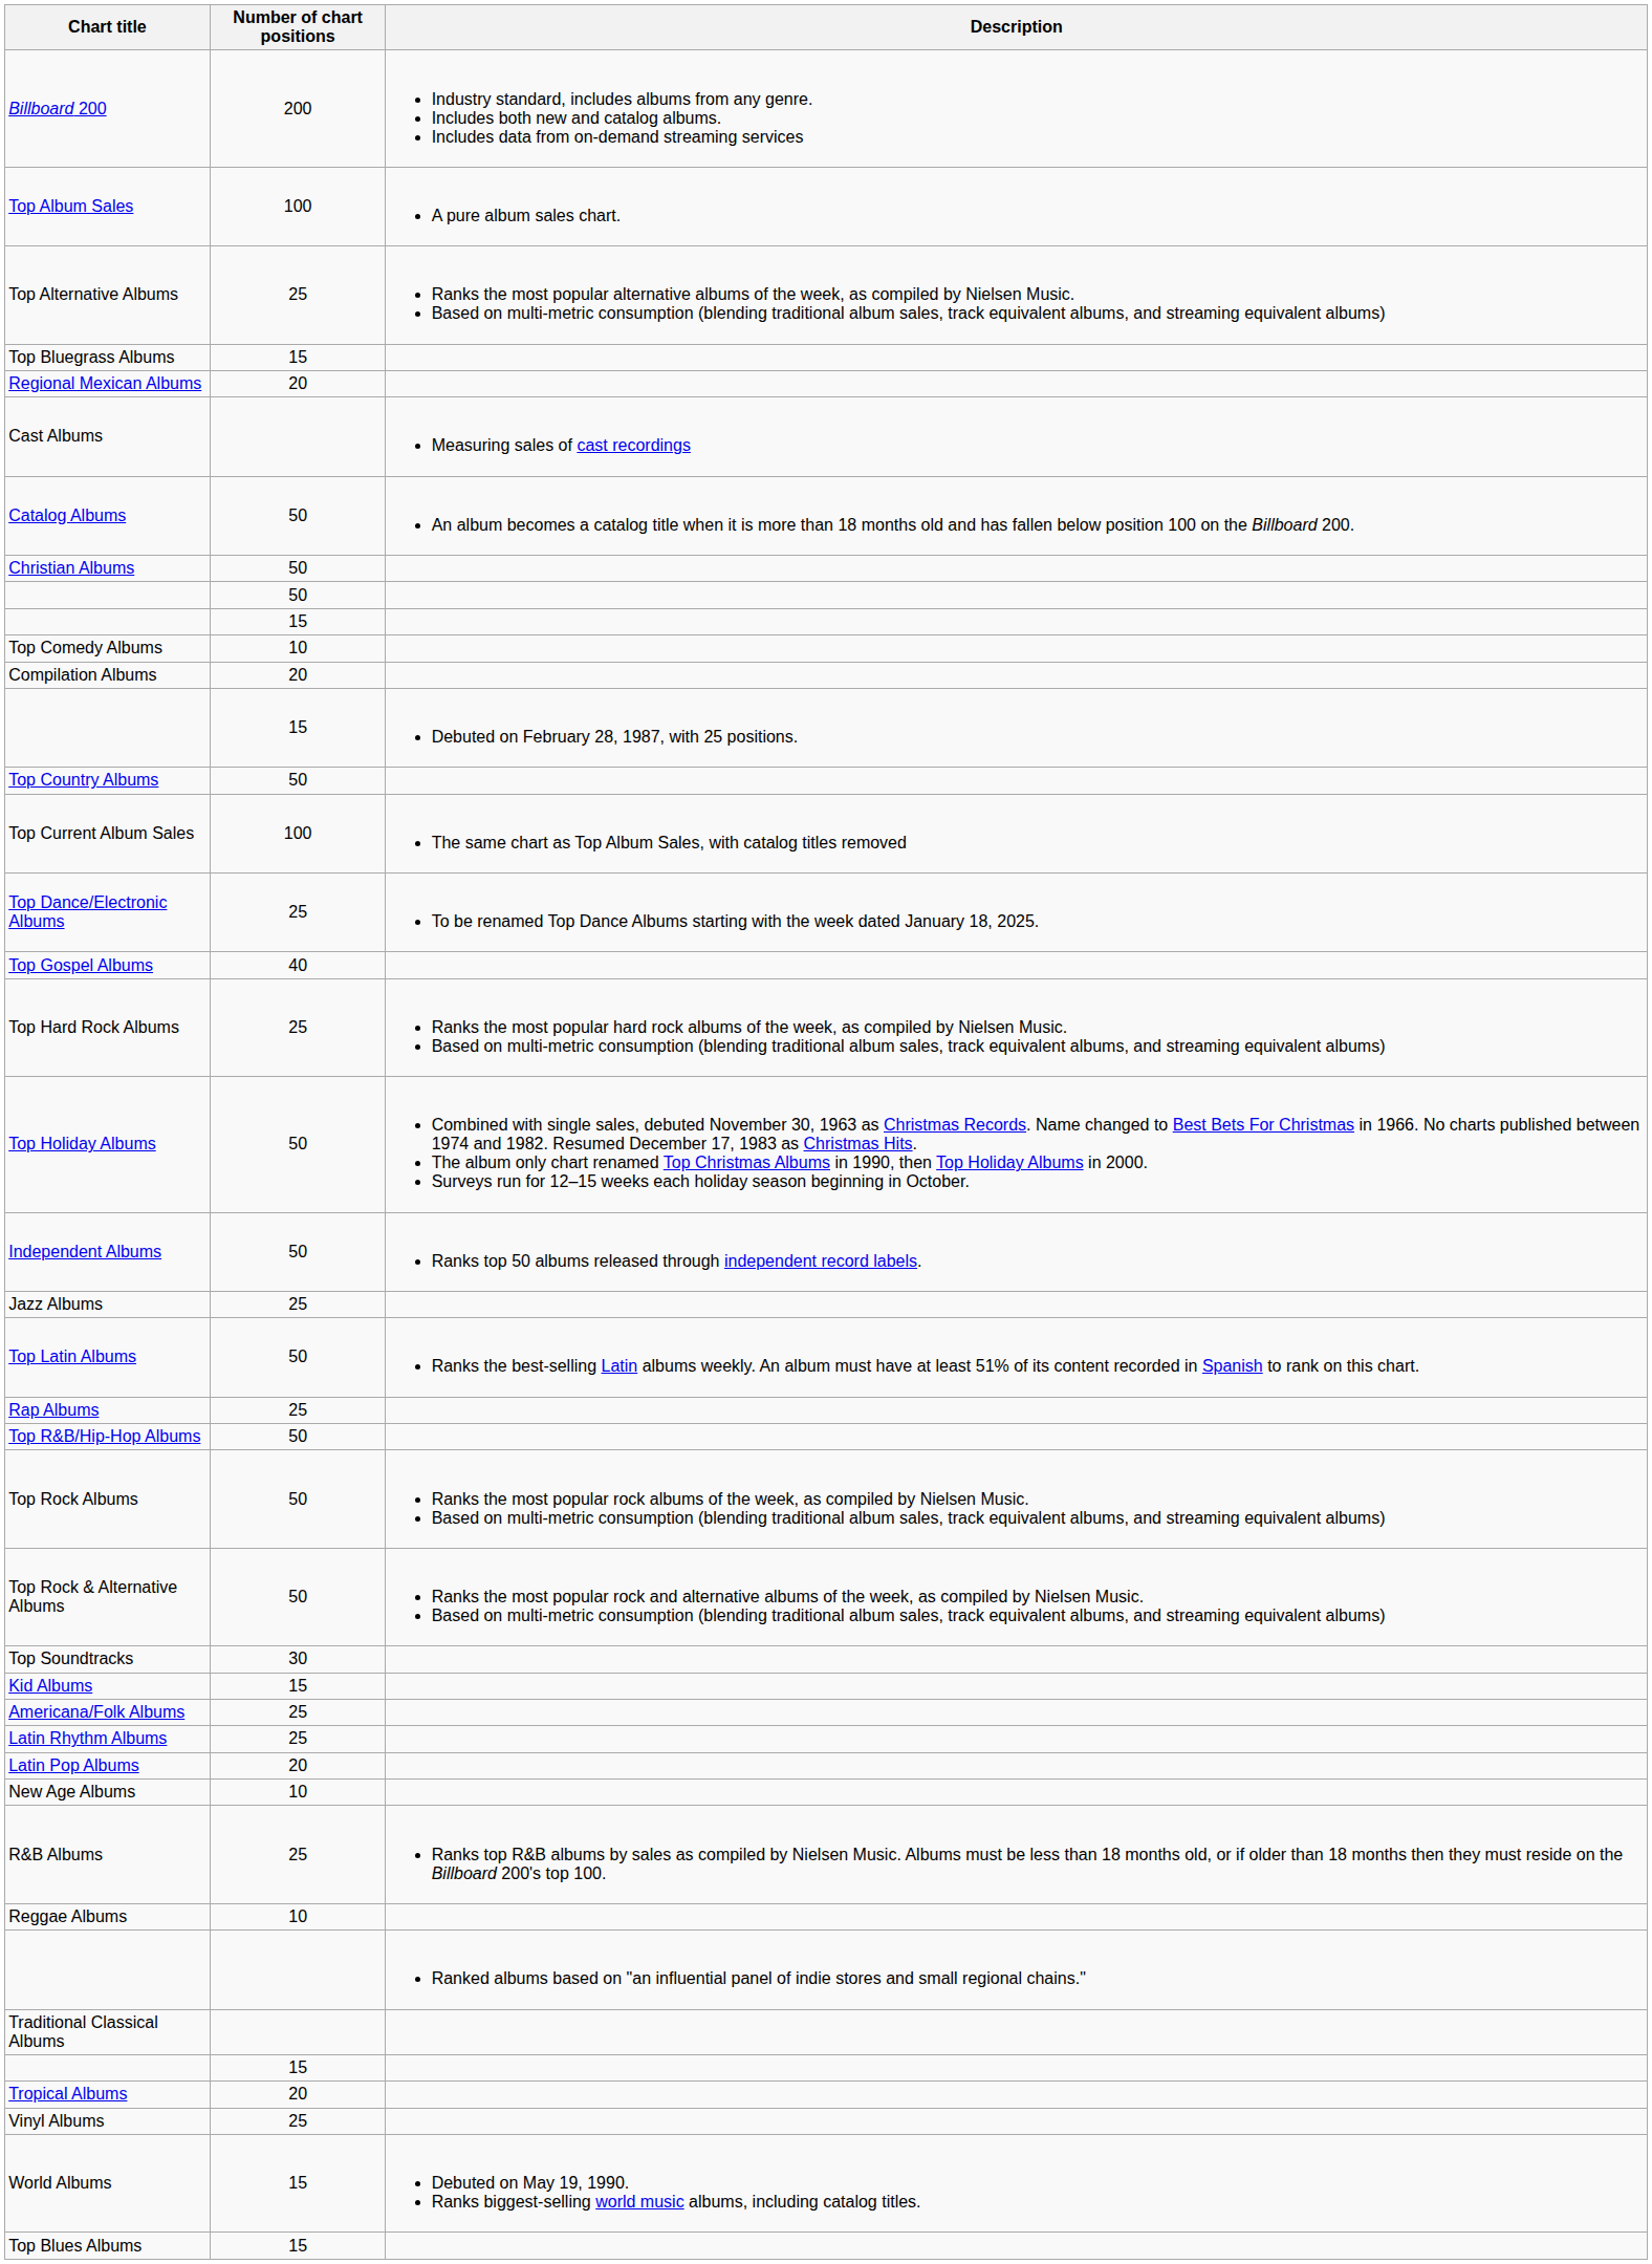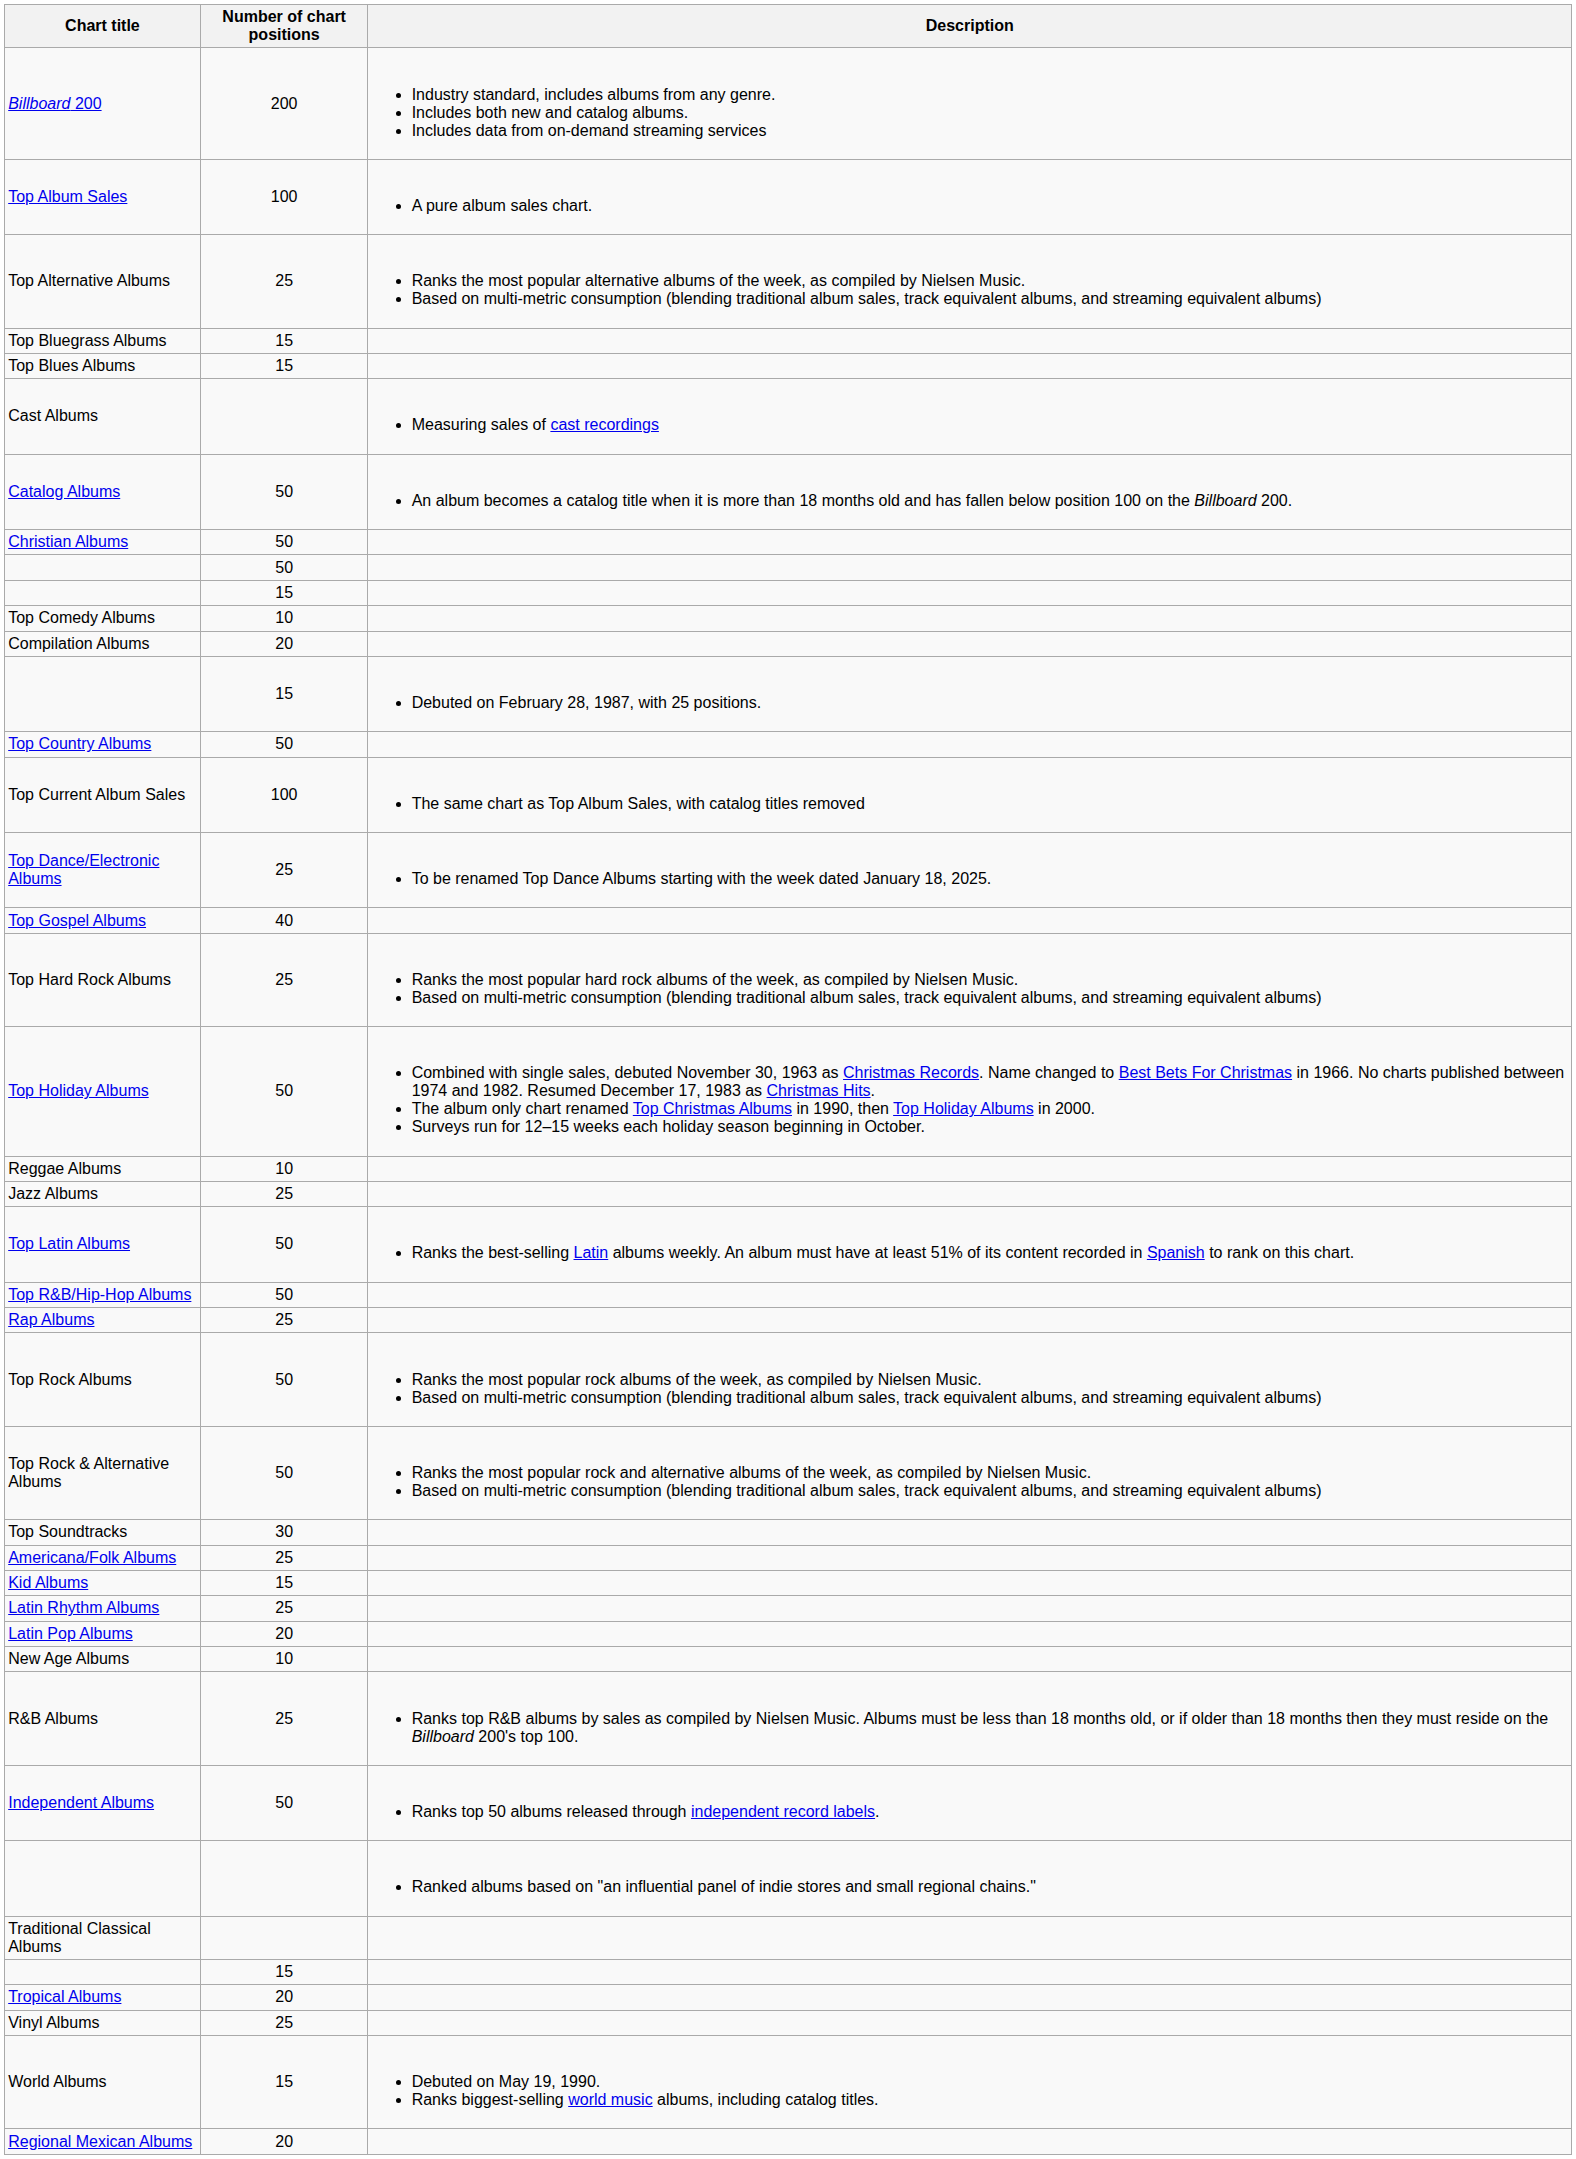rows swapped: Top Blues Albums <-> Regional Mexican Albums
rows swapped: Independent Albums <-> Reggae Albums
rows swapped: Top R&B/Hip-Hop Albums <-> Rap Albums
rows swapped: Americana/Folk Albums <-> Kid Albums
